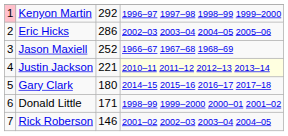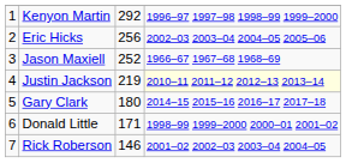Kenyon Martin | column 1: pink background -> no background
Eric Hicks | column 3: 286 -> 256
Justin Jackson | column 3: 221 -> 219
